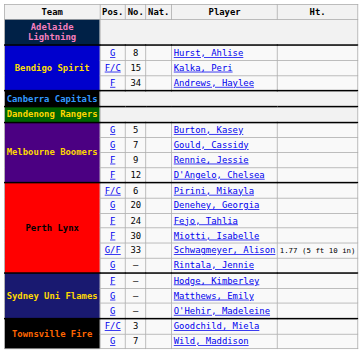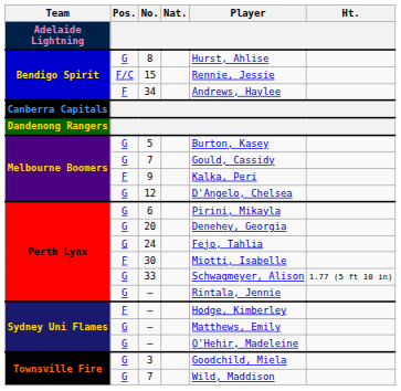15 | Player: Kalka, Peri -> Rennie, Jessie
9 | Player: Rennie, Jessie -> Kalka, Peri
12 | Pos.: F -> G
6 | Pos.: F/C -> G
24 | Pos.: F -> G
33 | Pos.: G/F -> G
3 | Pos.: F/C -> G
